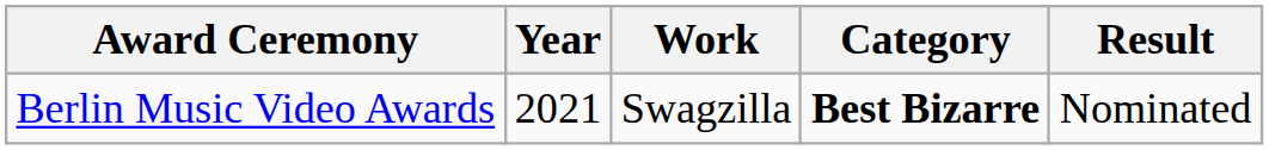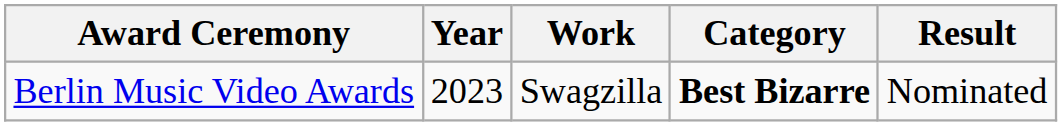Berlin Music Video Awards | Year: 2021 -> 2023
